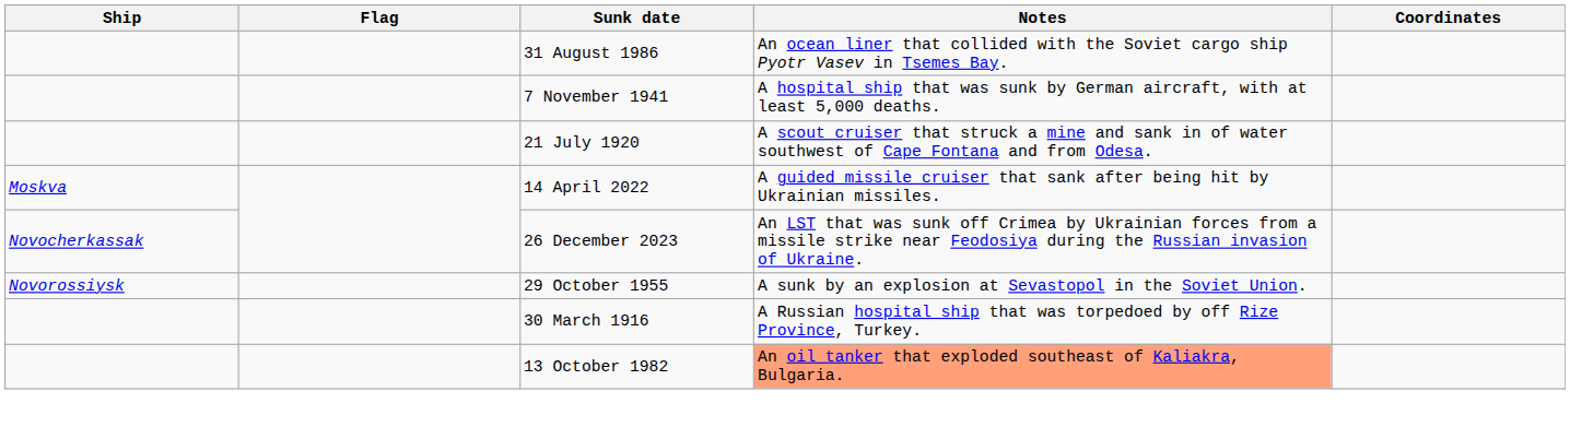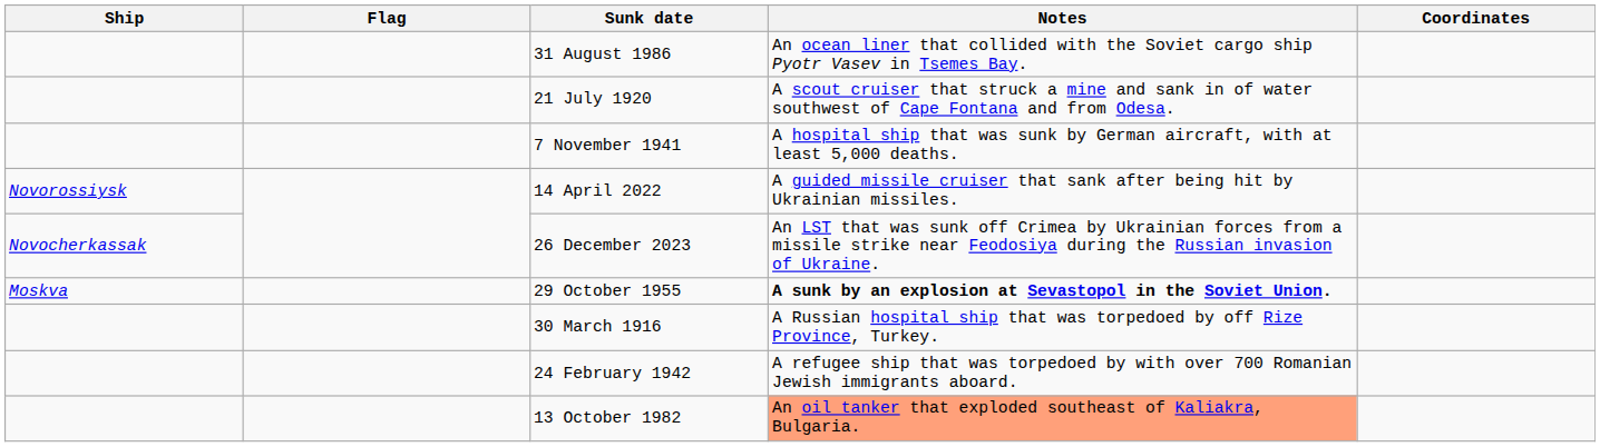rows swapped: 7 November 1941 <-> 21 July 1920
14 April 2022 | Ship: Moskva -> Novorossiysk
29 October 1955 | Ship: Novorossiysk -> Moskva
29 October 1955 | Notes: normal -> bold
+ row: 24 February 1942 | A refugee ship that was torpedoed by with over 700 Romanian Jewish immigrants aboard.
